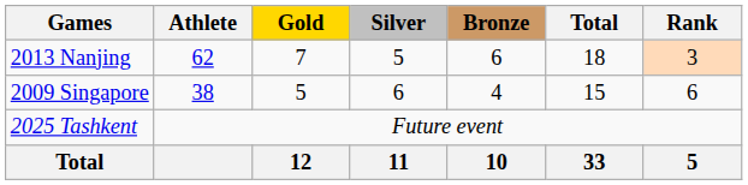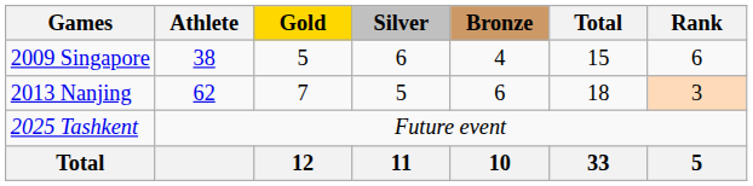rows swapped: 2009 Singapore <-> 2013 Nanjing
